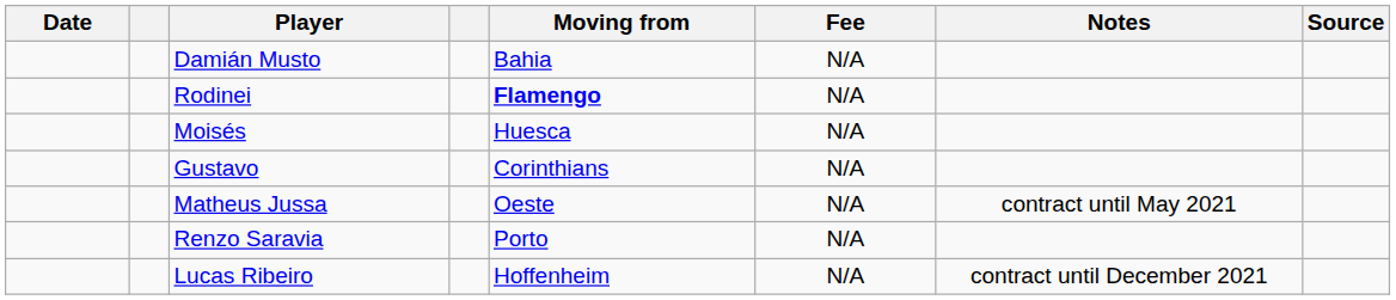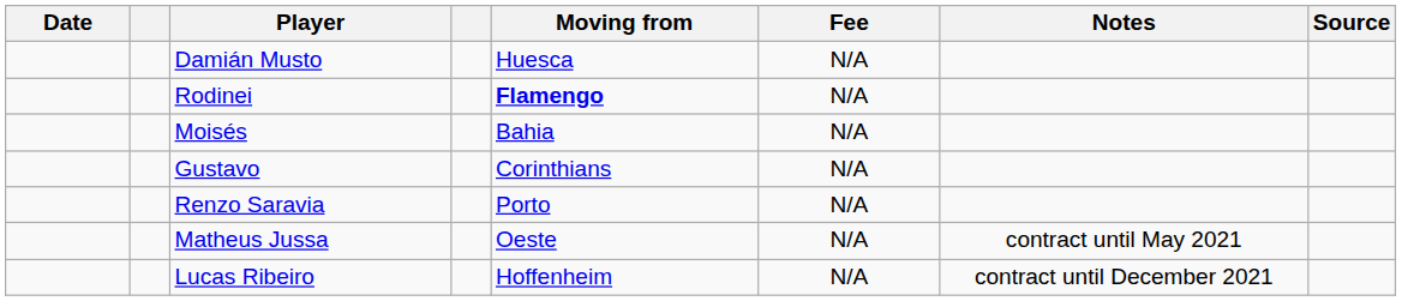Damián Musto | Moving from: Bahia -> Huesca
Moisés | Moving from: Huesca -> Bahia
rows swapped: Renzo Saravia <-> Matheus Jussa
